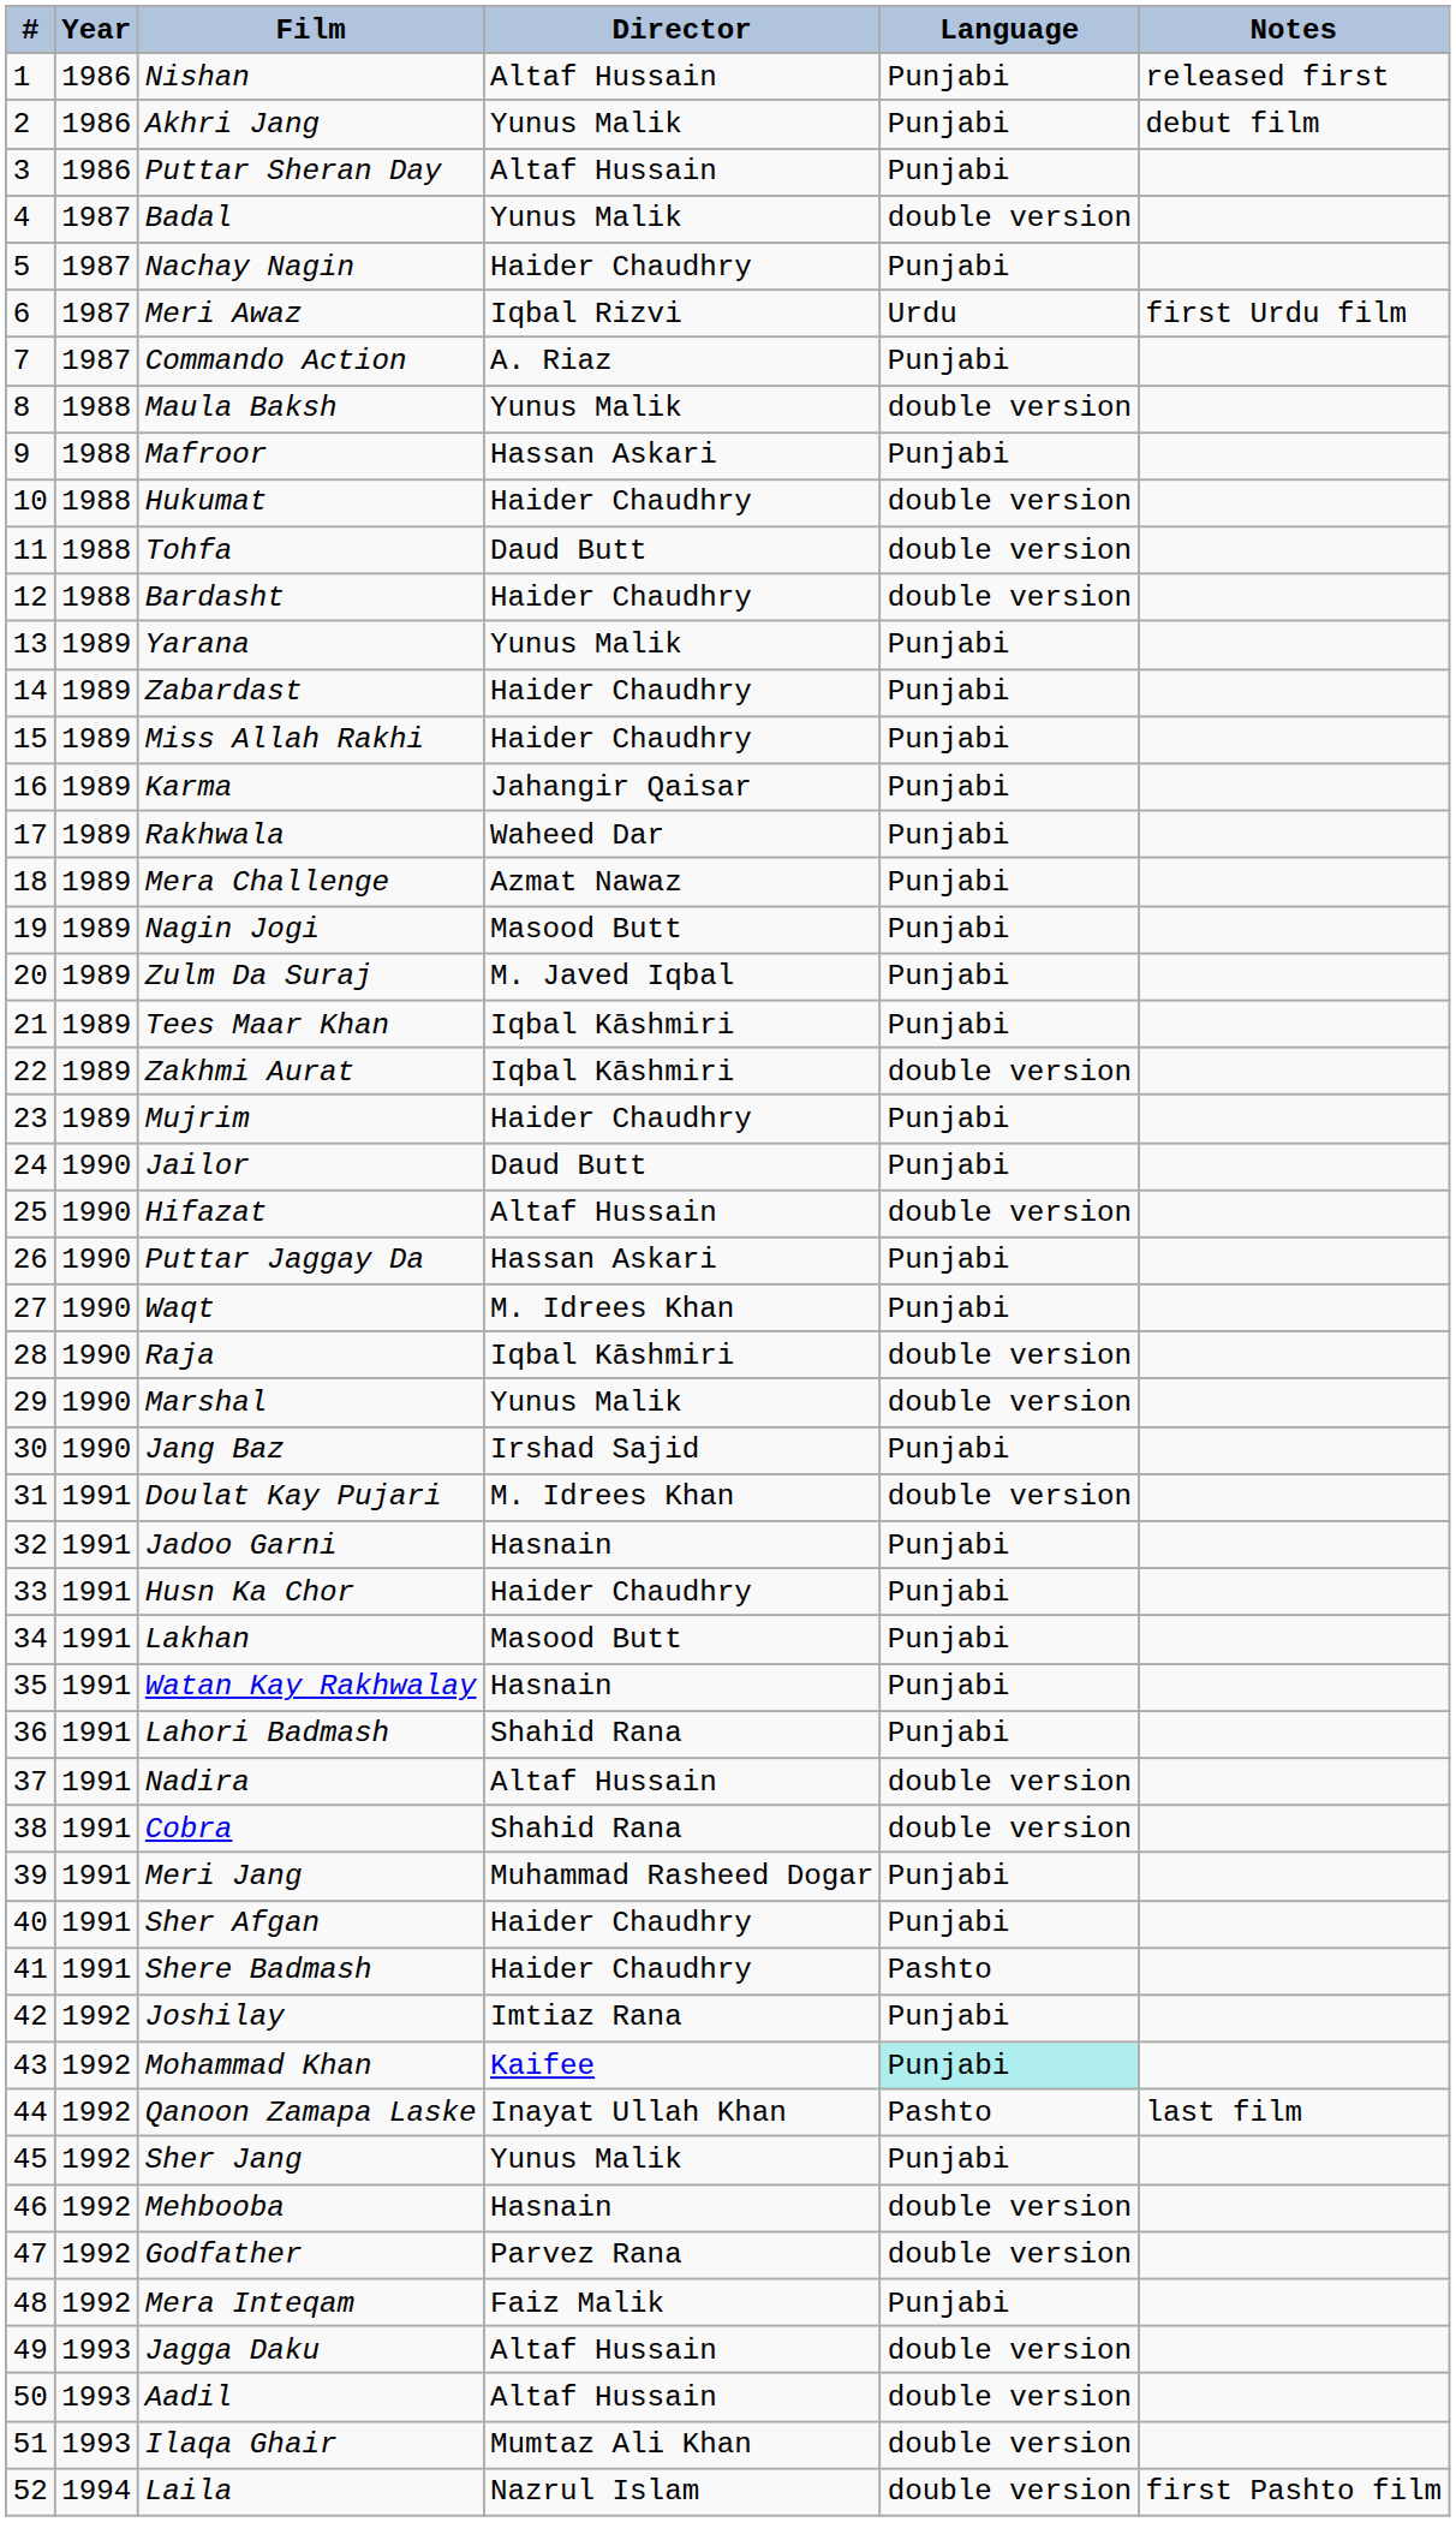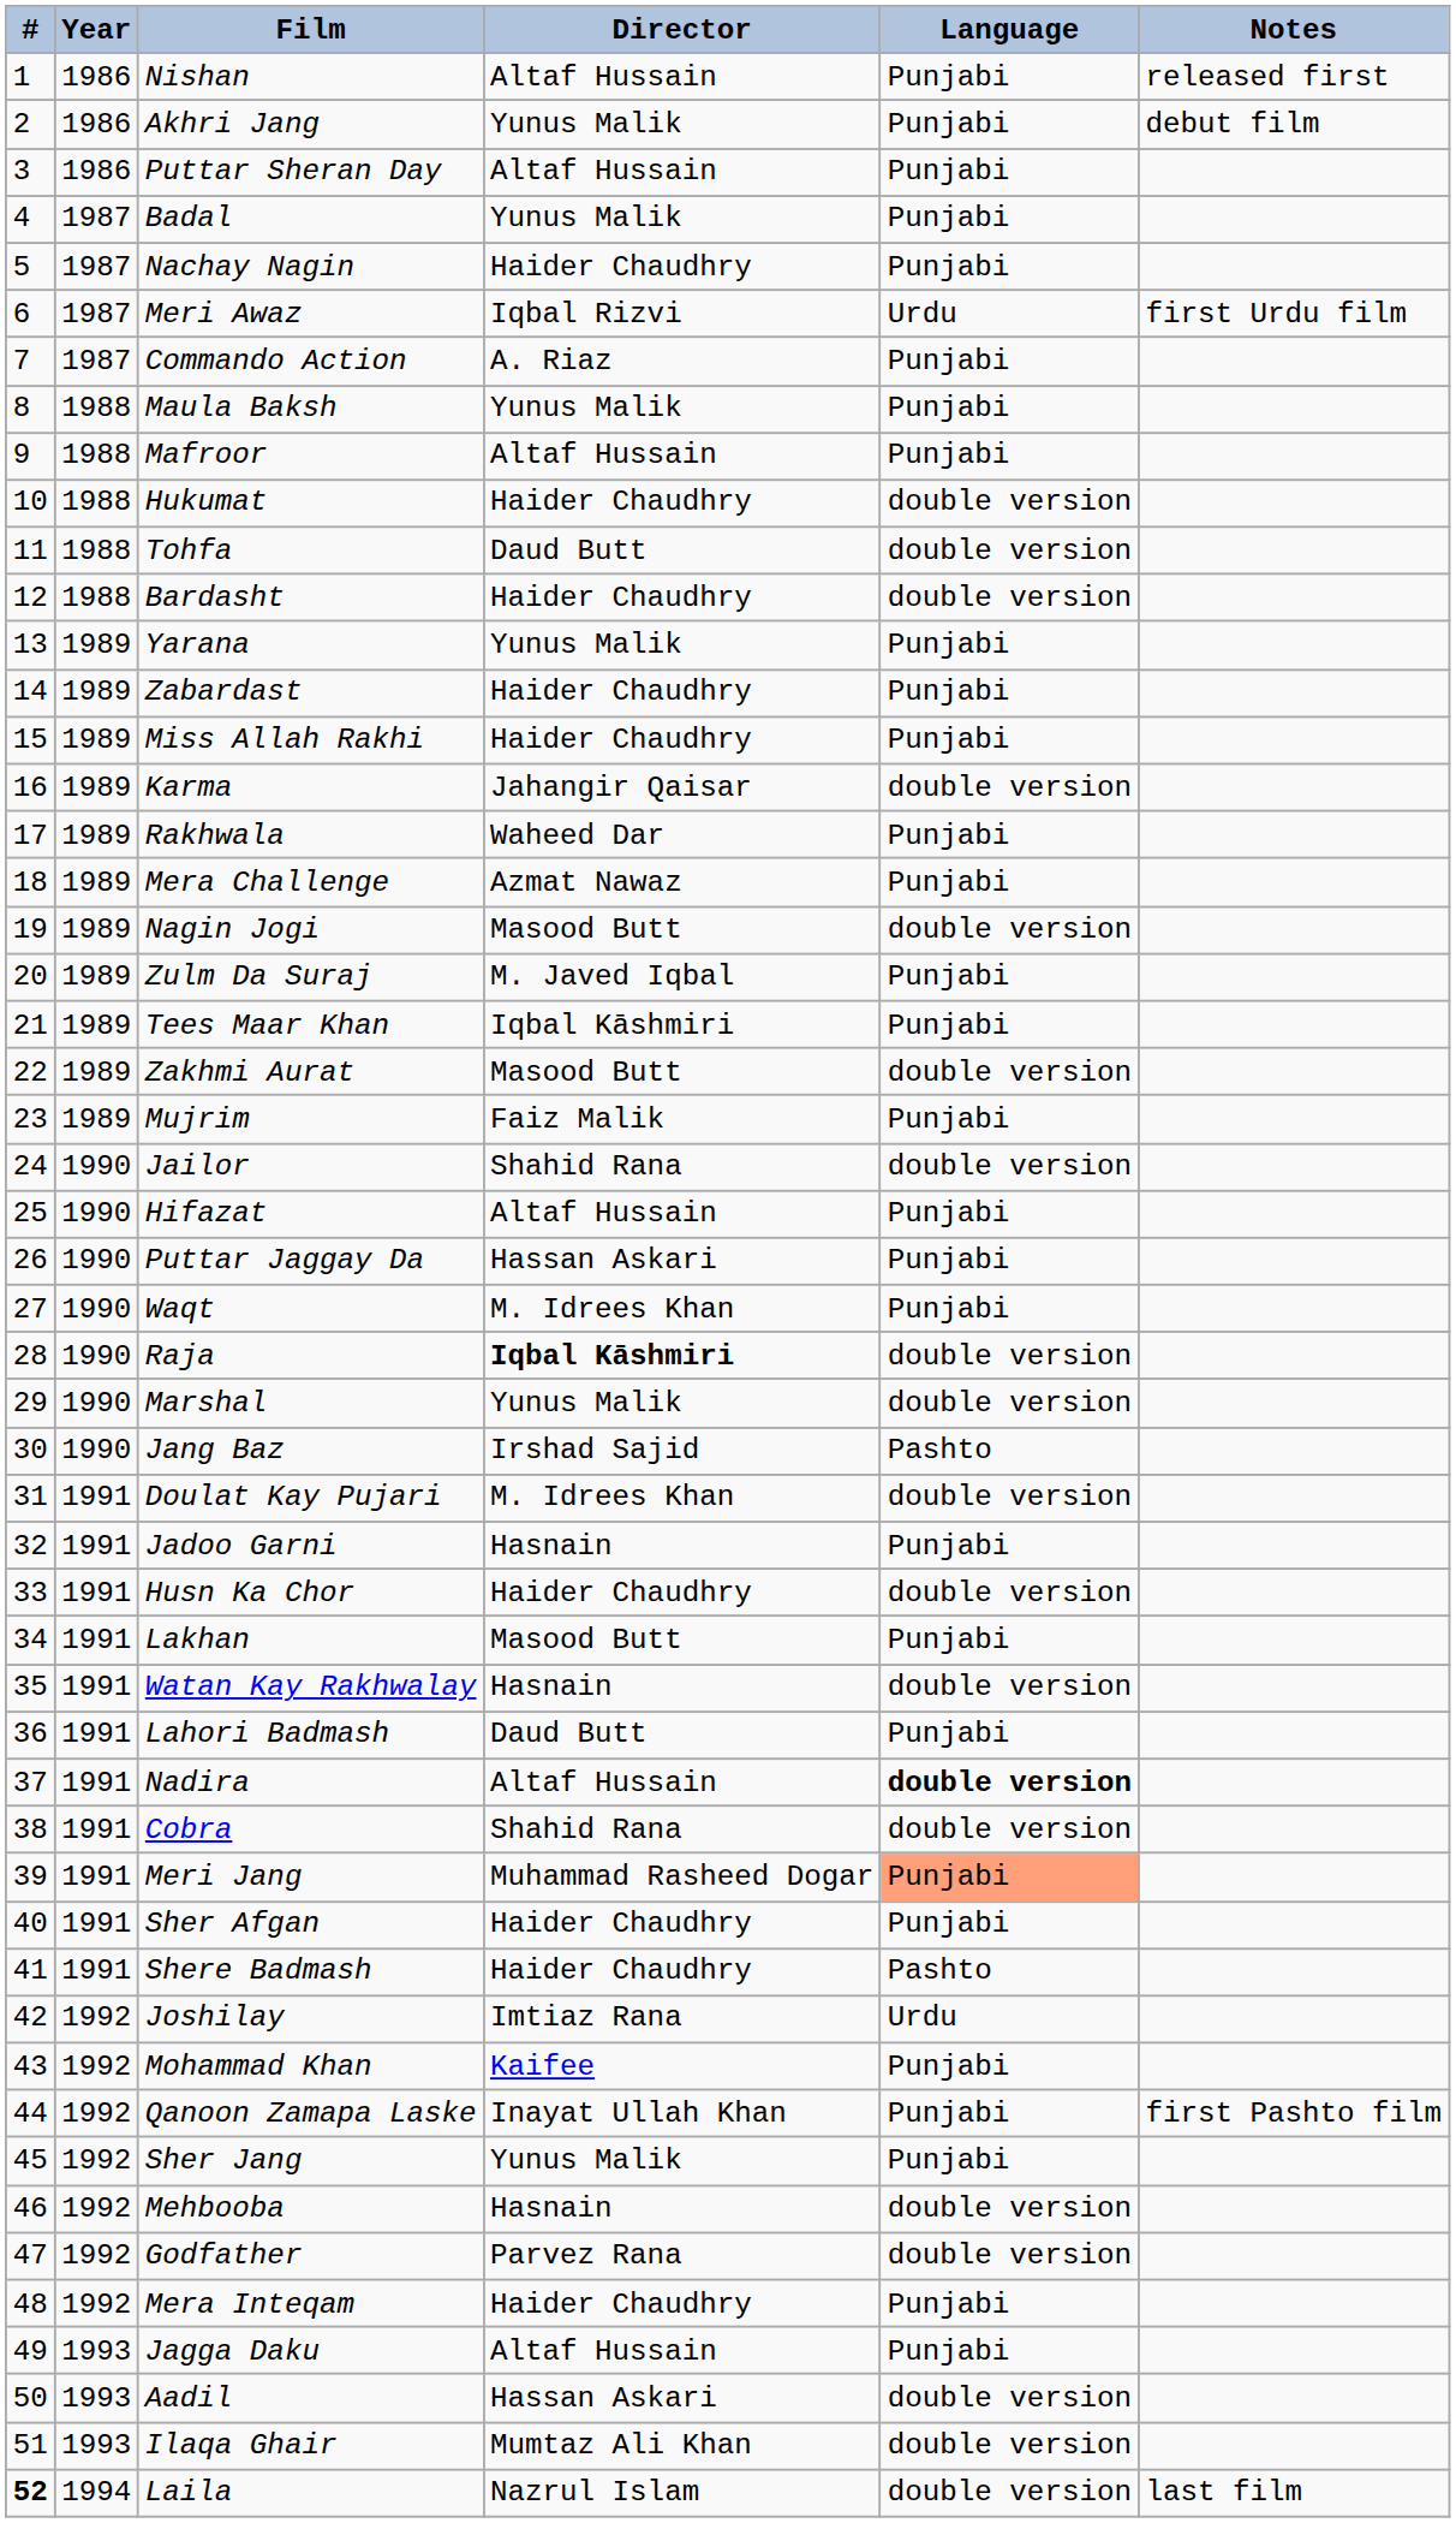Badal | Language: double version -> Punjabi
Maula Baksh | Language: double version -> Punjabi
Mafroor | Director: Hassan Askari -> Altaf Hussain
Karma | Language: Punjabi -> double version
Nagin Jogi | Language: Punjabi -> double version
Zakhmi Aurat | Director: Iqbal Kāshmiri -> Masood Butt
Mujrim | Director: Haider Chaudhry -> Faiz Malik
Jailor | Director: Daud Butt -> Shahid Rana
Jailor | Language: Punjabi -> double version
Hifazat | Language: double version -> Punjabi
Raja | Director: normal -> bold
Jang Baz | Language: Punjabi -> Pashto
Husn Ka Chor | Language: Punjabi -> double version
Watan Kay Rakhwalay | Language: Punjabi -> double version
Lahori Badmash | Director: Shahid Rana -> Daud Butt
Nadira | Language: normal -> bold
Meri Jang | Language: no background -> lightsalmon background
Joshilay | Language: Punjabi -> Urdu
Mohammad Khan | Language: paleturquoise background -> no background
Qanoon Zamapa Laske | Language: Pashto -> Punjabi
Qanoon Zamapa Laske | Notes: last film -> first Pashto film
Mera Inteqam | Director: Faiz Malik -> Haider Chaudhry
Jagga Daku | Language: double version -> Punjabi
Aadil | Director: Altaf Hussain -> Hassan Askari
Laila | #: normal -> bold
Laila | Notes: first Pashto film -> last film
